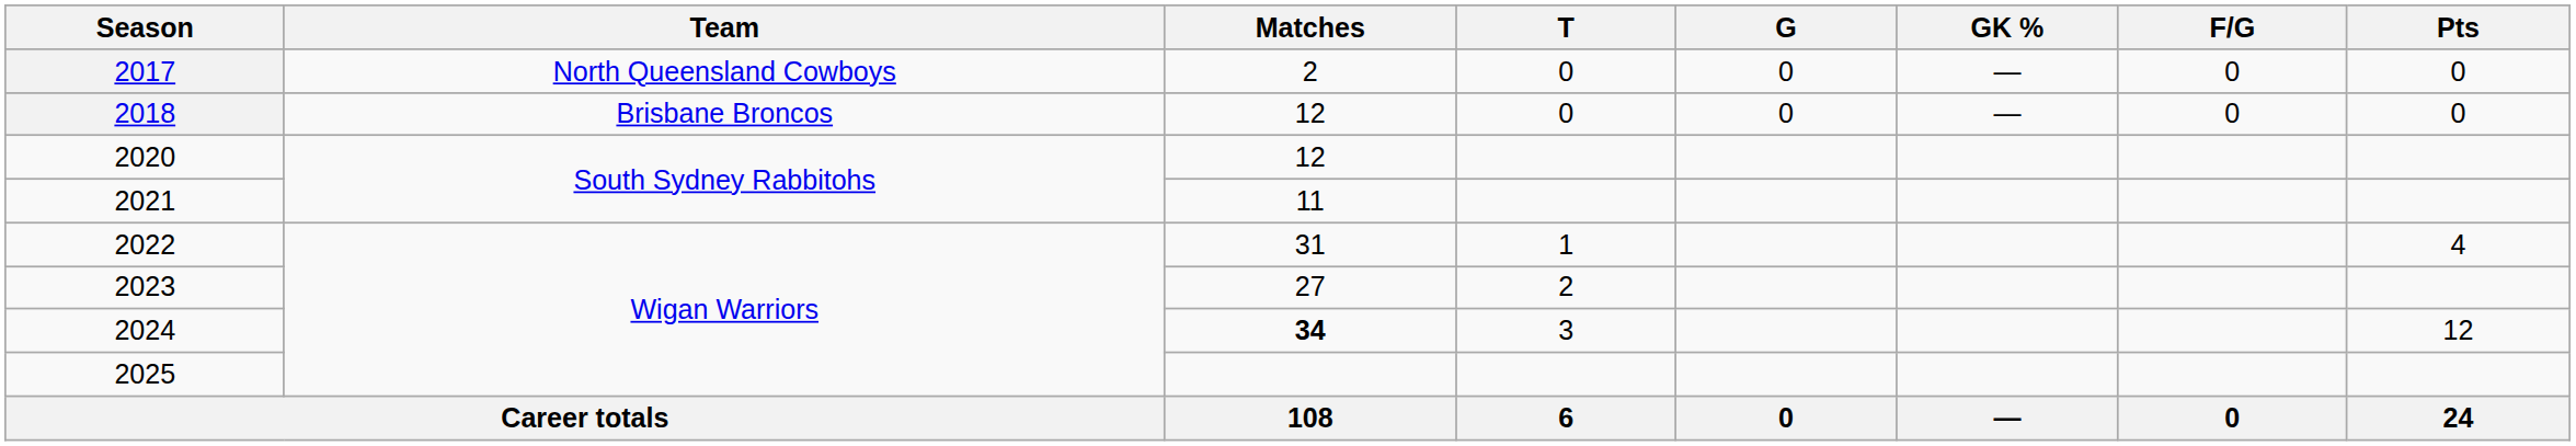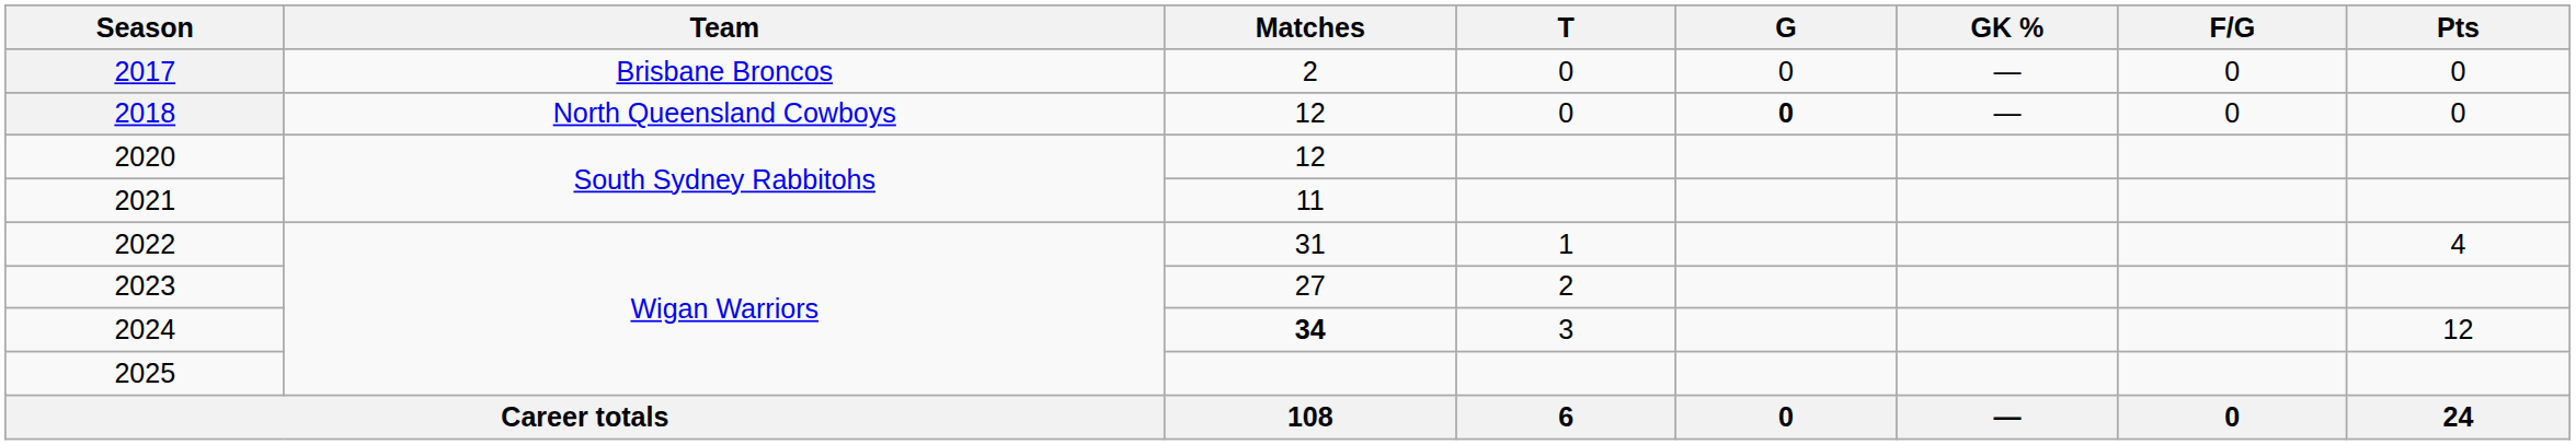2017 | Team: North Queensland Cowboys -> Brisbane Broncos
2018 | Team: Brisbane Broncos -> North Queensland Cowboys
2018 | G: normal -> bold
